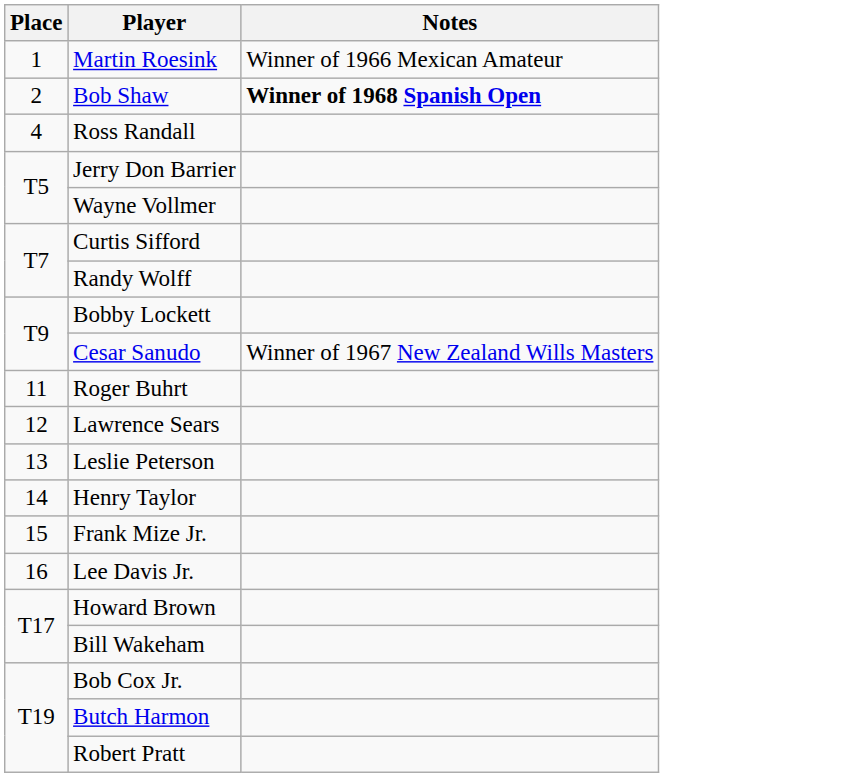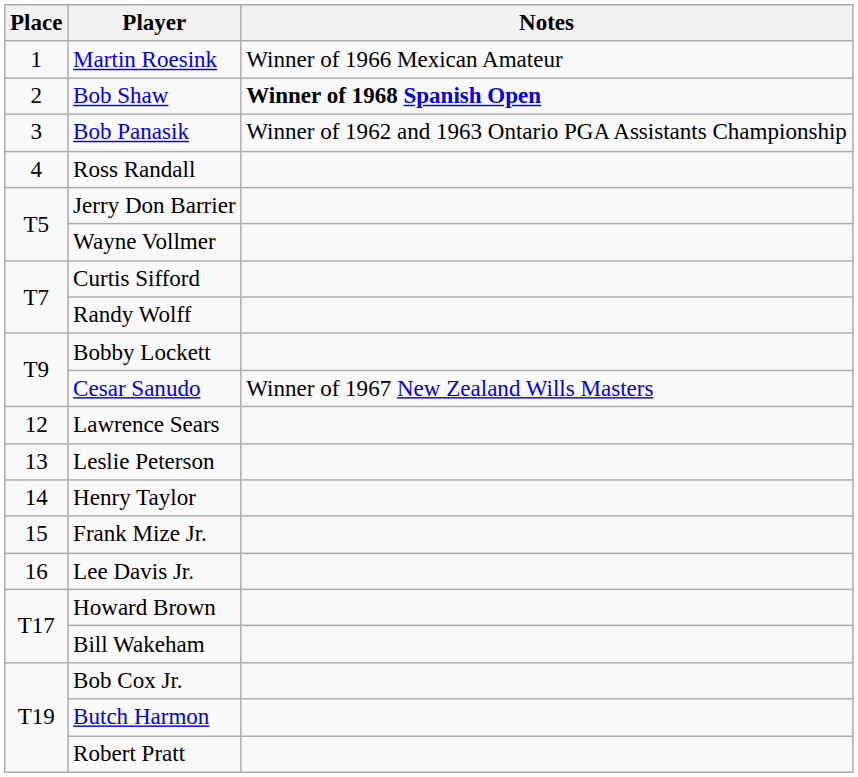+ row: 3 | Bob Panasik | Winner of 1962 and 1963 Ontario PGA Assistants Championship
- row: 11 | Roger Buhrt
